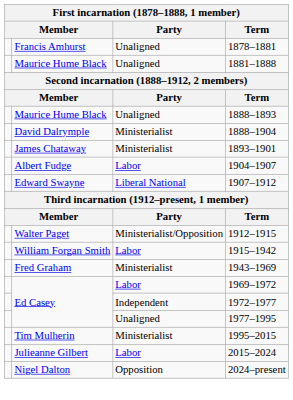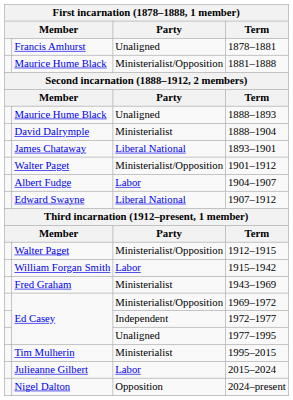1881–1888 | Party: Unaligned -> Ministerialist/Opposition
1893–1901 | Party: Ministerialist -> Liberal National
+ row: Walter Paget | Ministerialist/Opposition | 1901–1912
1969–1972 | Party: Labor -> Ministerialist/Opposition
